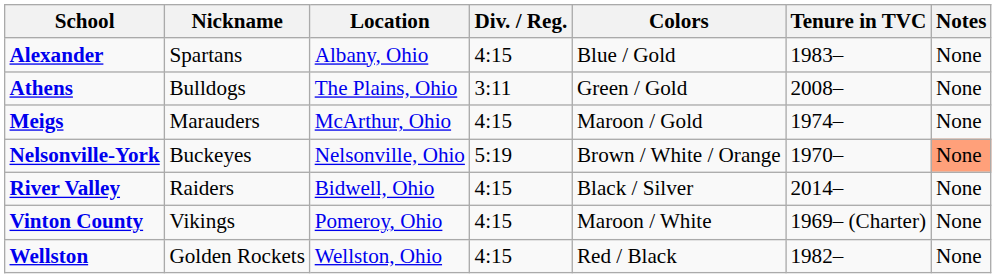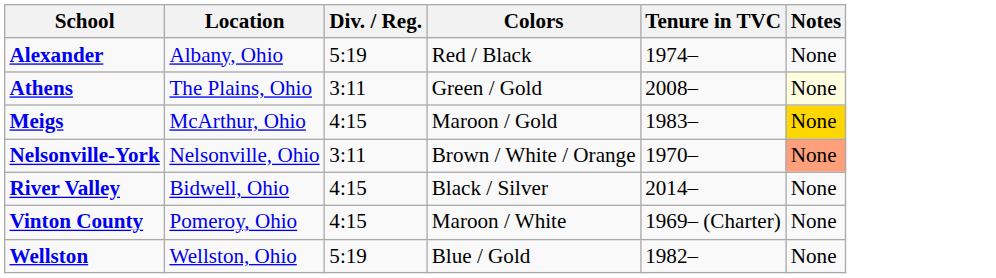- column: Nickname | Spartans | Bulldogs | Marauders | Buckeyes | Raiders | Vikings | Golden Rockets
Alexander | Div. / Reg.: 4:15 -> 5:19
Alexander | Colors: Blue / Gold -> Red / Black
Alexander | Tenure in TVC: 1983– -> 1974–
Athens | Notes: no background -> lightyellow background
Meigs | Tenure in TVC: 1974– -> 1983–
Meigs | Notes: no background -> gold background
Nelsonville-York | Div. / Reg.: 5:19 -> 3:11
Wellston | Div. / Reg.: 4:15 -> 5:19
Wellston | Colors: Red / Black -> Blue / Gold
